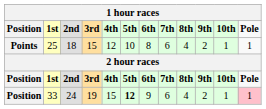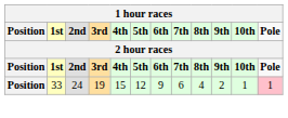- row: Points | 25 | 18 | 15 | 12 | 10 | 8 | 6 | 4 | 2 | 1 | 1
33 | 5th: bold -> normal
